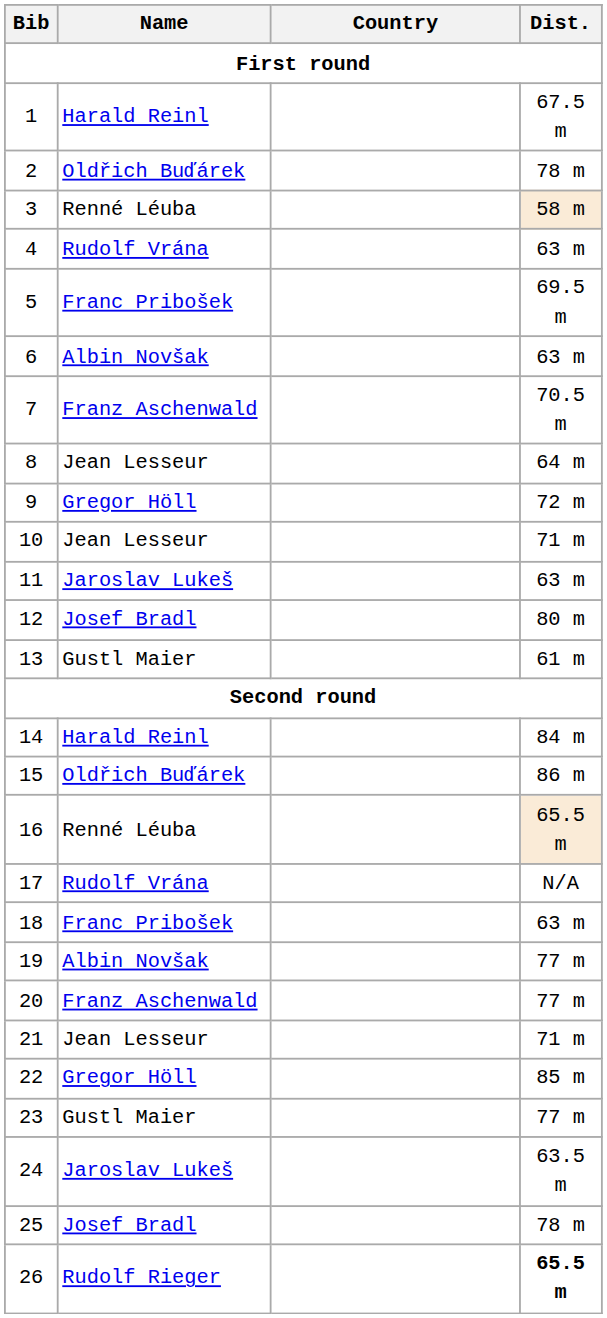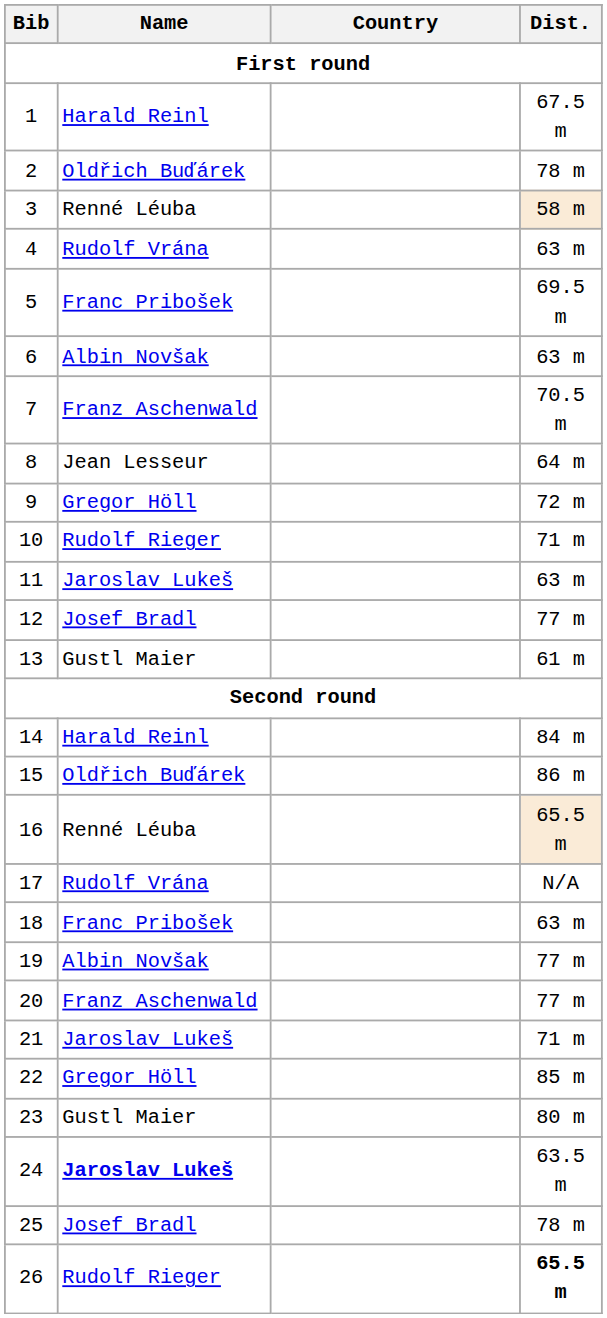10 | Name: Jean Lesseur -> Rudolf Rieger
12 | Dist.: 80 m -> 77 m
21 | Name: Jean Lesseur -> Jaroslav Lukeš
23 | Dist.: 77 m -> 80 m
24 | Name: normal -> bold
